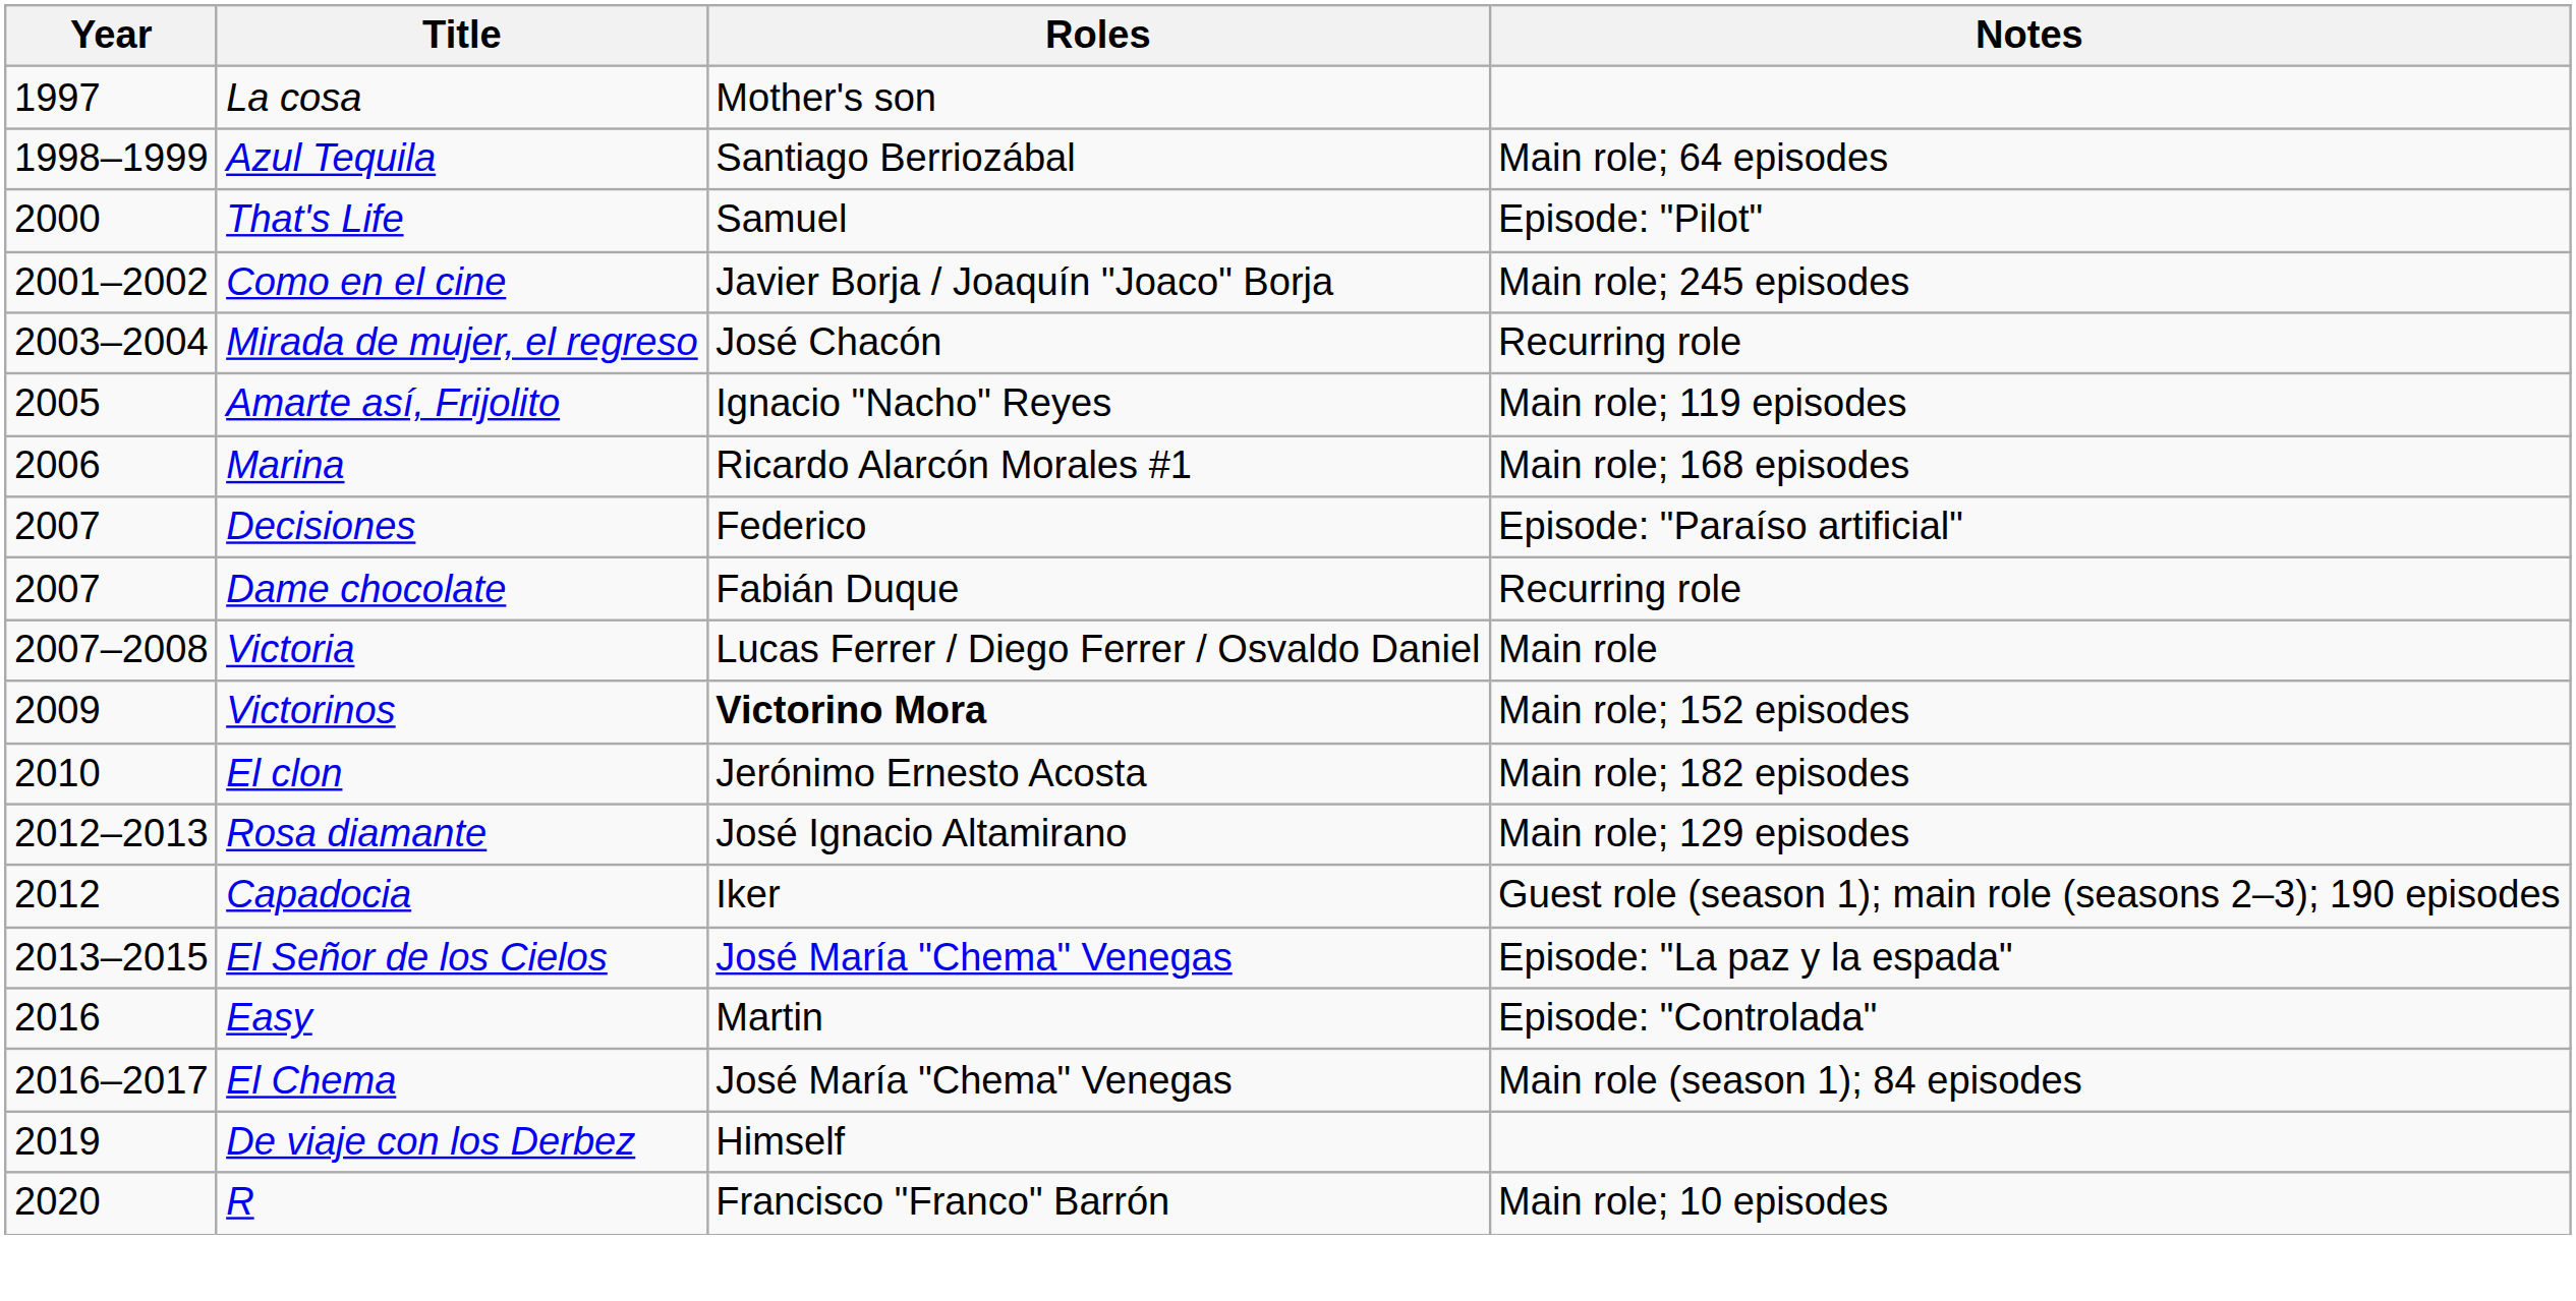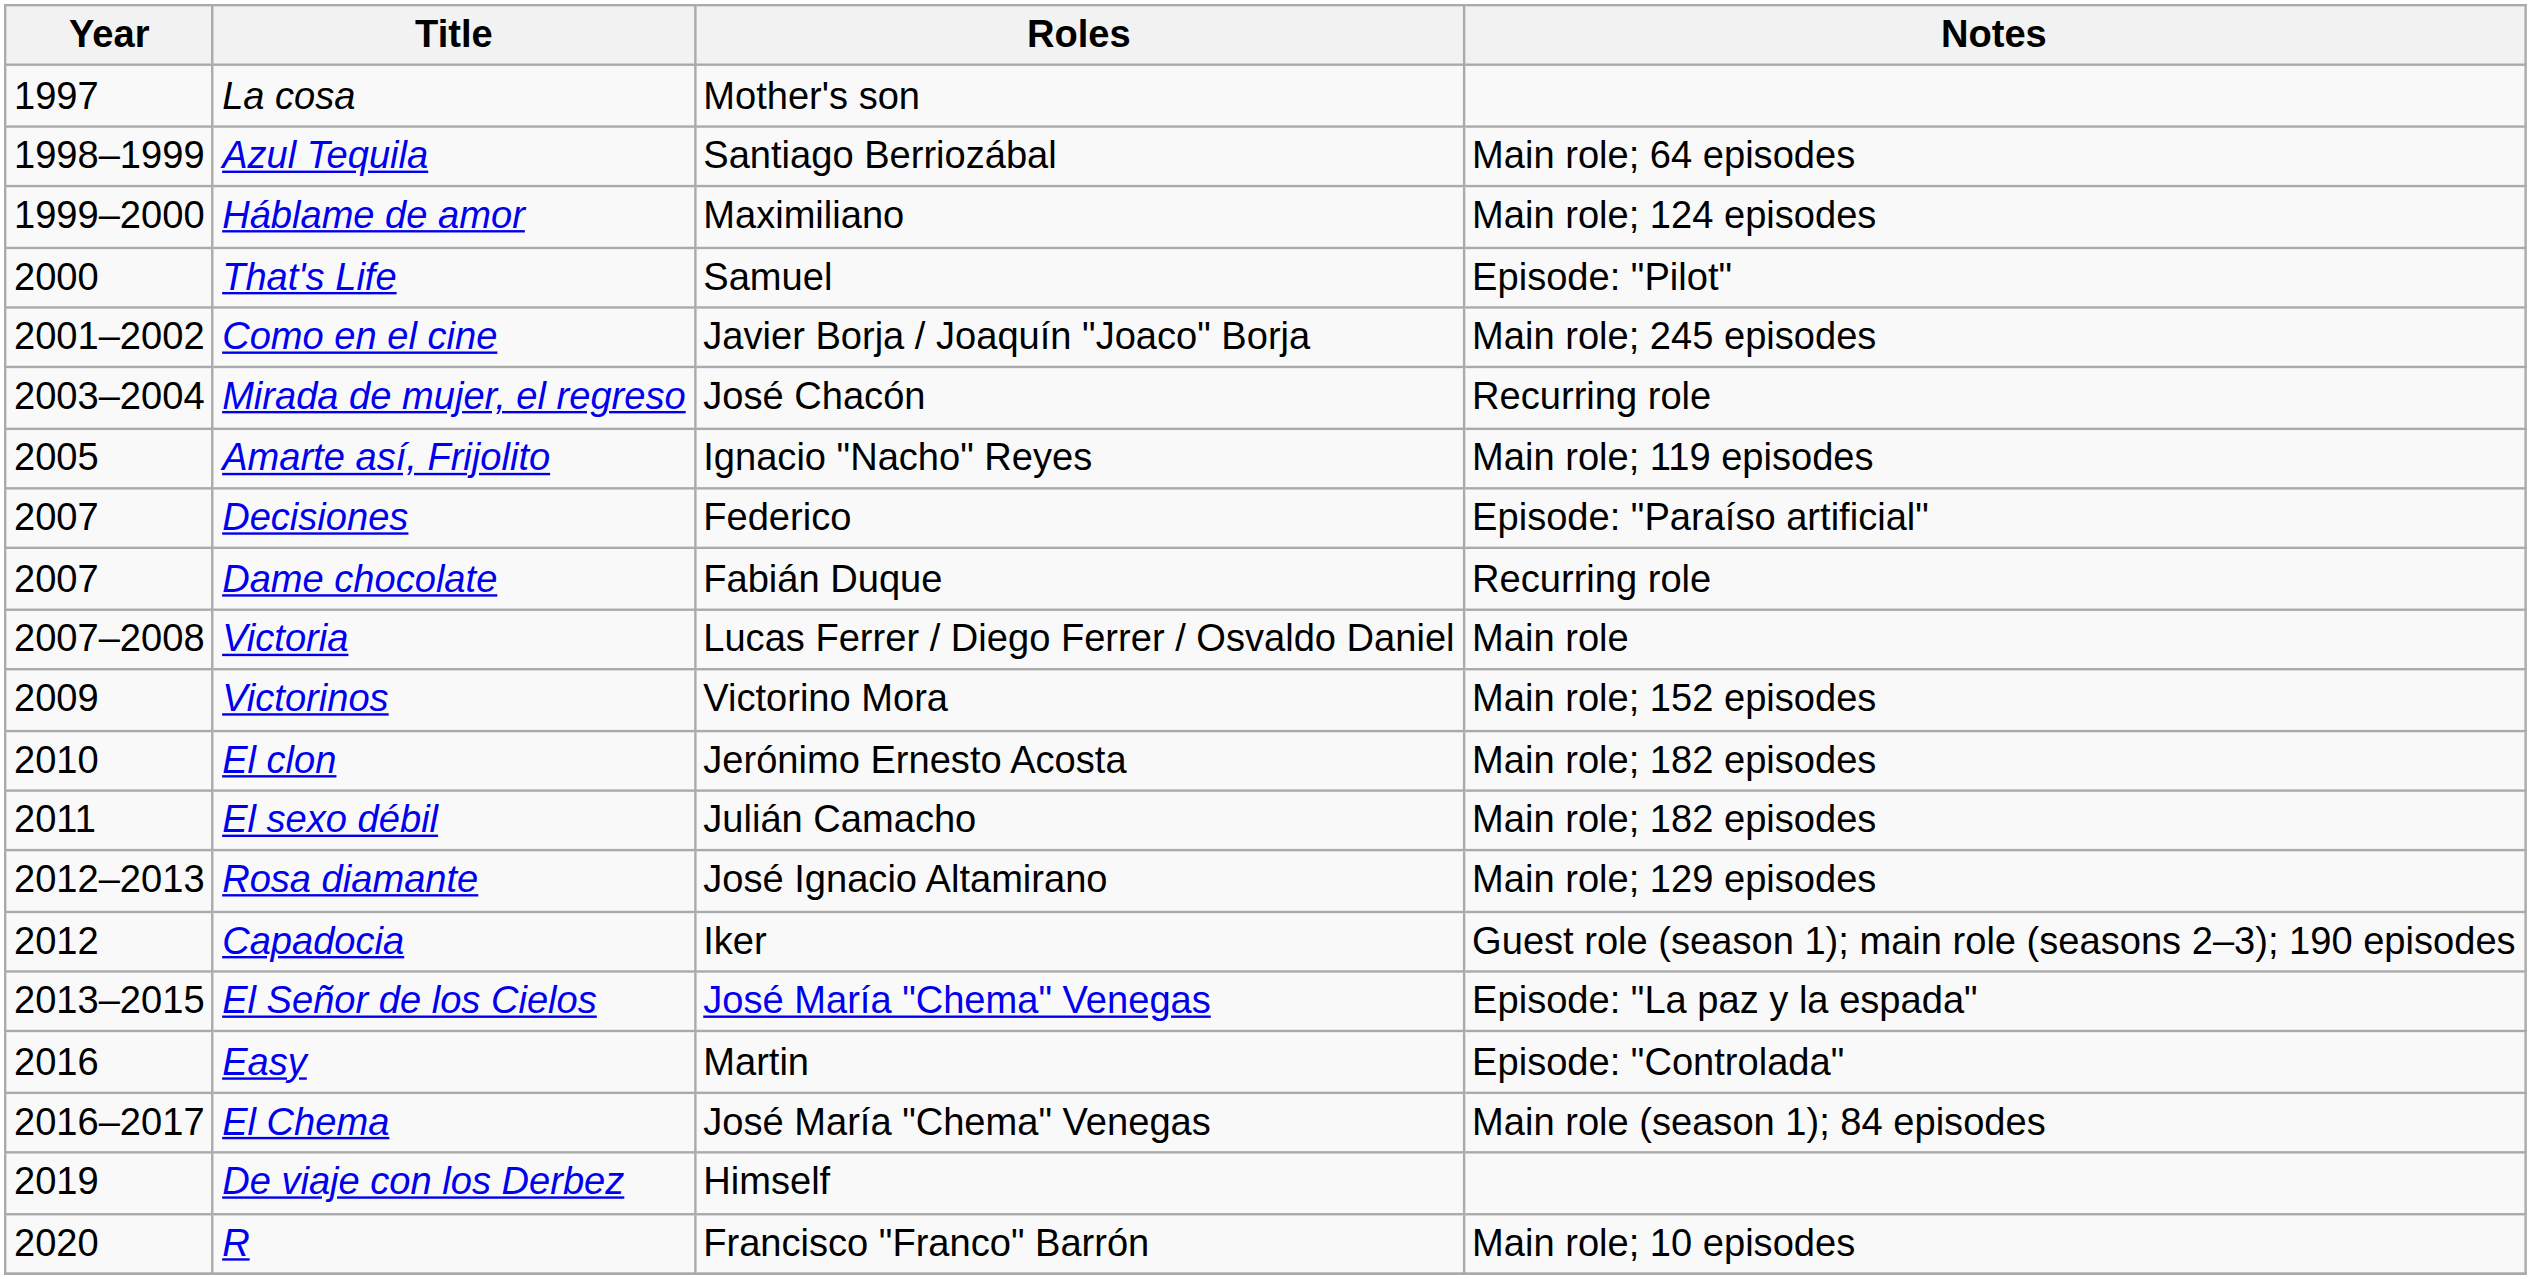+ row: 1999–2000 | Háblame de amor | Maximiliano | Main role; 124 episodes
- row: 2006 | Marina | Ricardo Alarcón Morales #1 | Main role; 168 episodes
Victorinos | Roles: bold -> normal
+ row: 2011 | El sexo débil | Julián Camacho | Main role; 182 episodes
